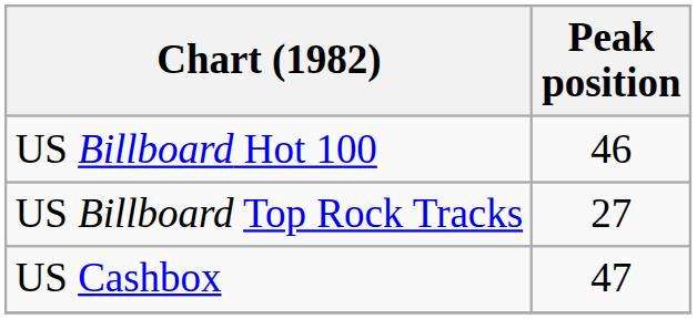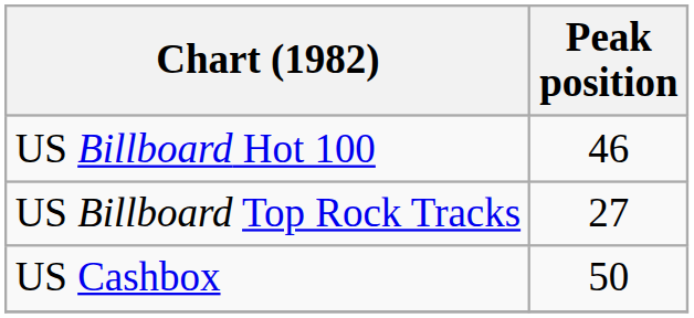US Cashbox | Peak position: 47 -> 50
